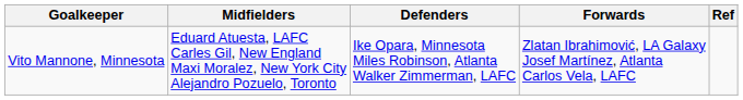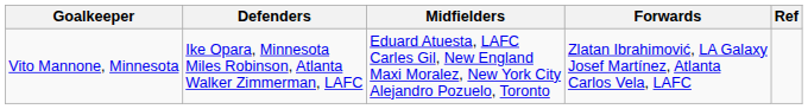columns swapped: Defenders <-> Midfielders
